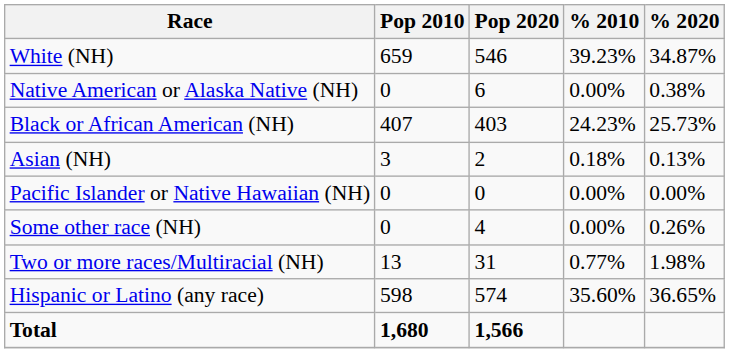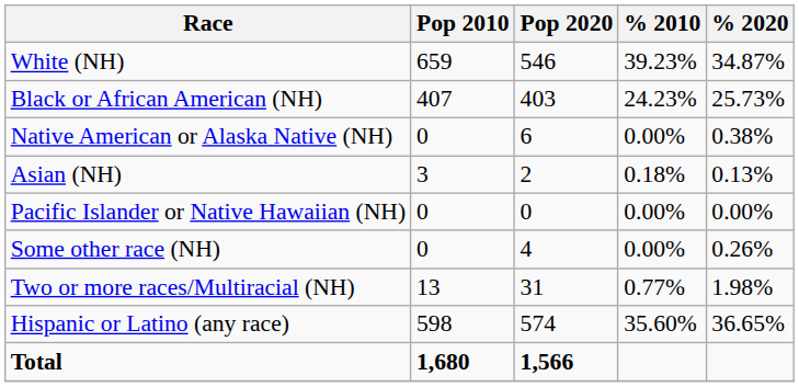rows swapped: Black or African American (NH) <-> Native American or Alaska Native (NH)
